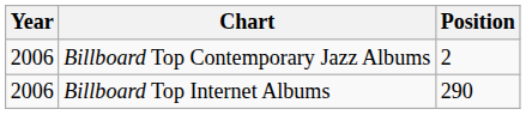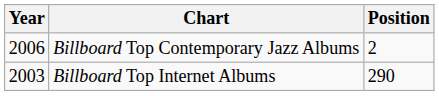Billboard Top Internet Albums | Year: 2006 -> 2003
